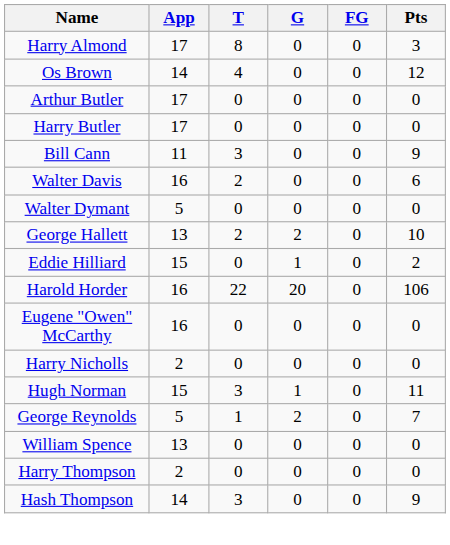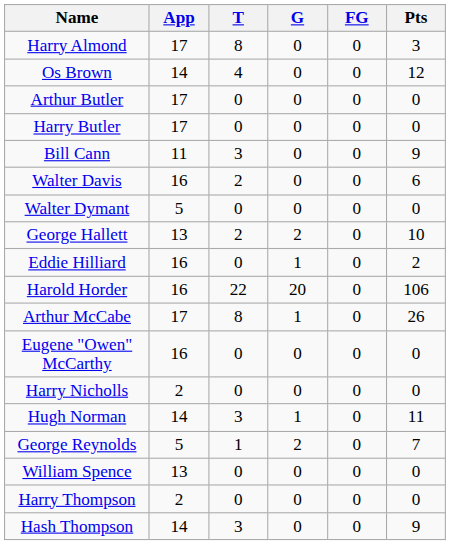Eddie Hilliard | App: 15 -> 16
+ row: Arthur McCabe | 17 | 8 | 1 | 0 | 26
Hugh Norman | App: 15 -> 14
